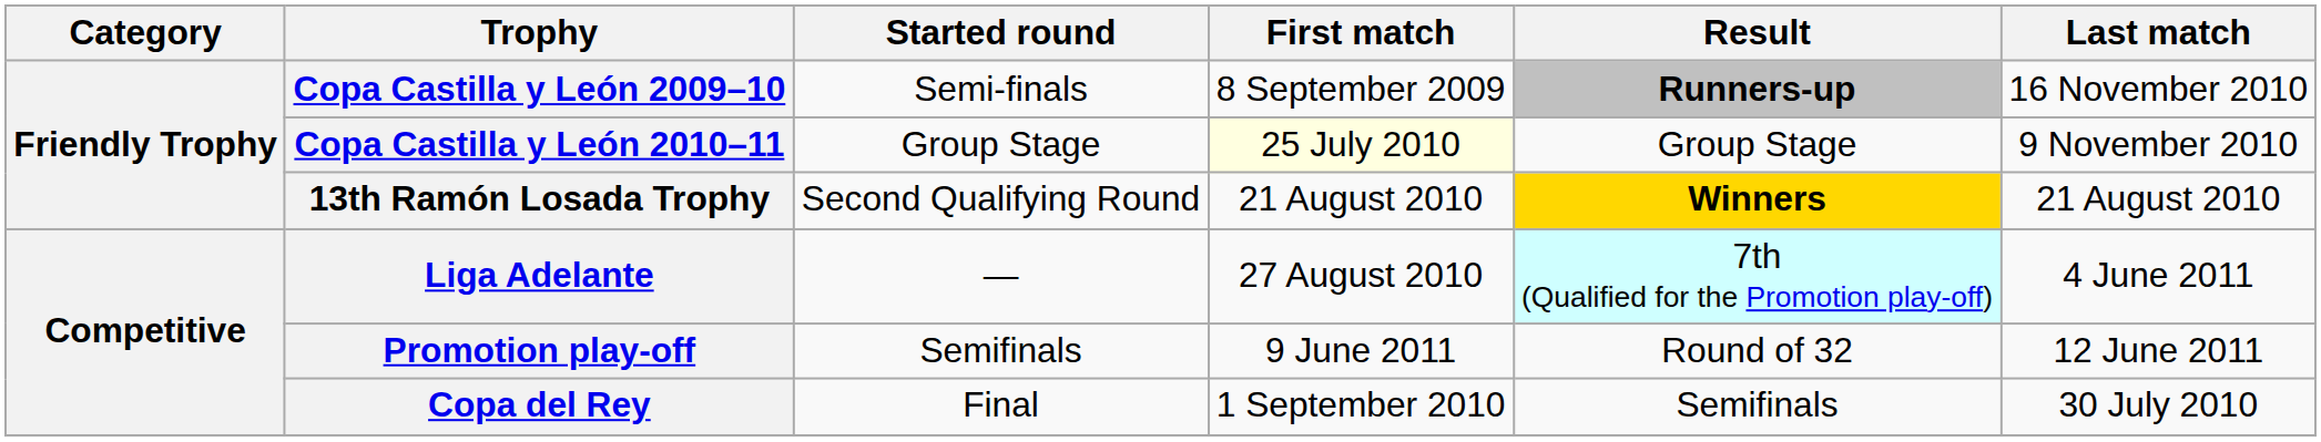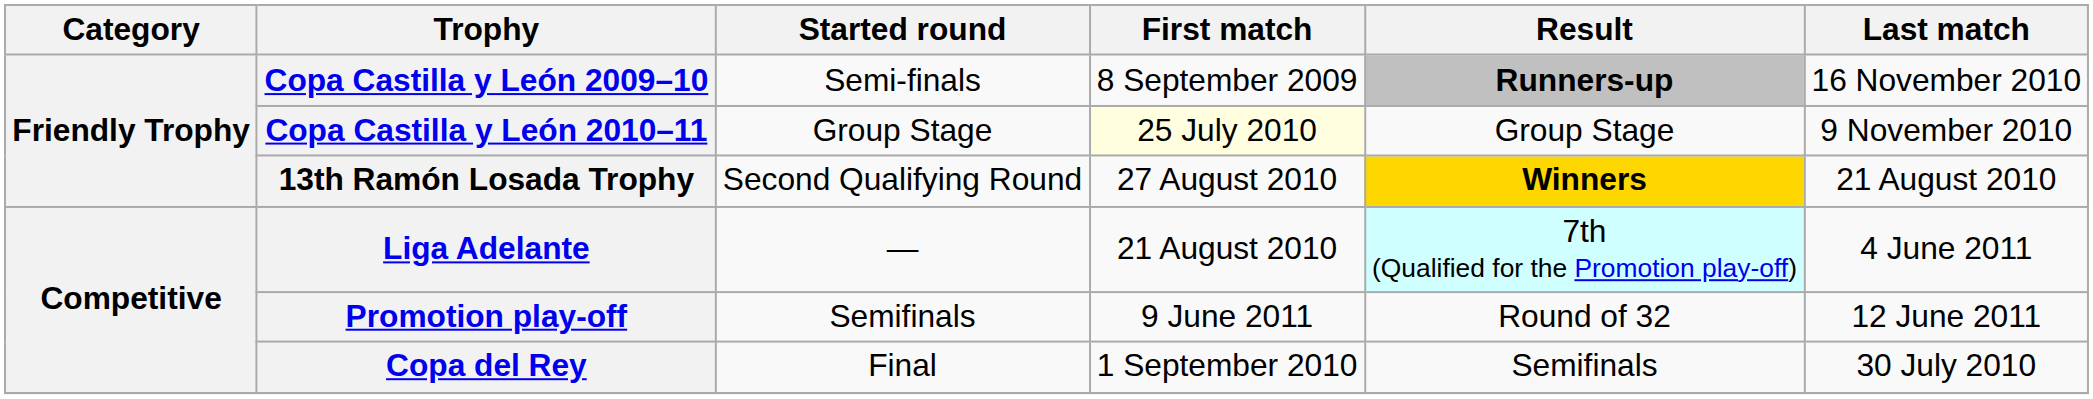13th Ramón Losada Trophy | First match: 21 August 2010 -> 27 August 2010
Liga Adelante | First match: 27 August 2010 -> 21 August 2010
